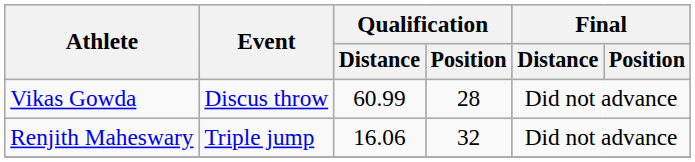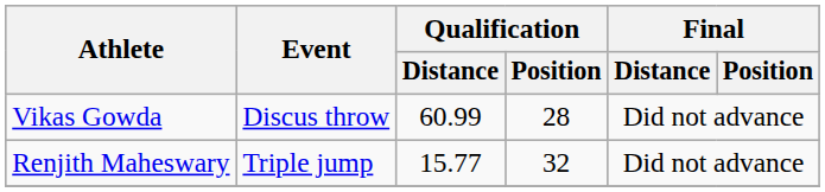Renjith Maheswary | Qualification / Distance: 16.06 -> 15.77
